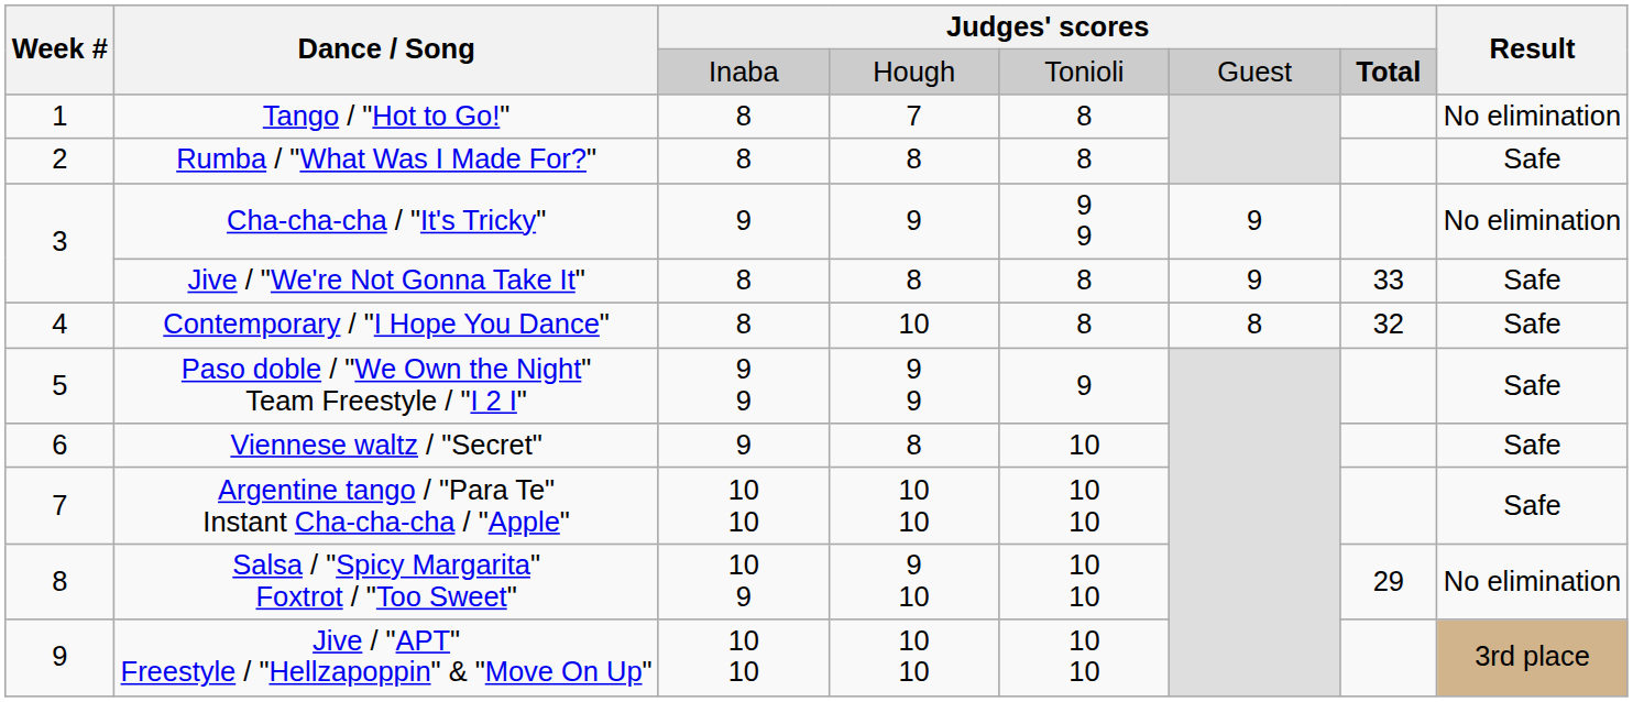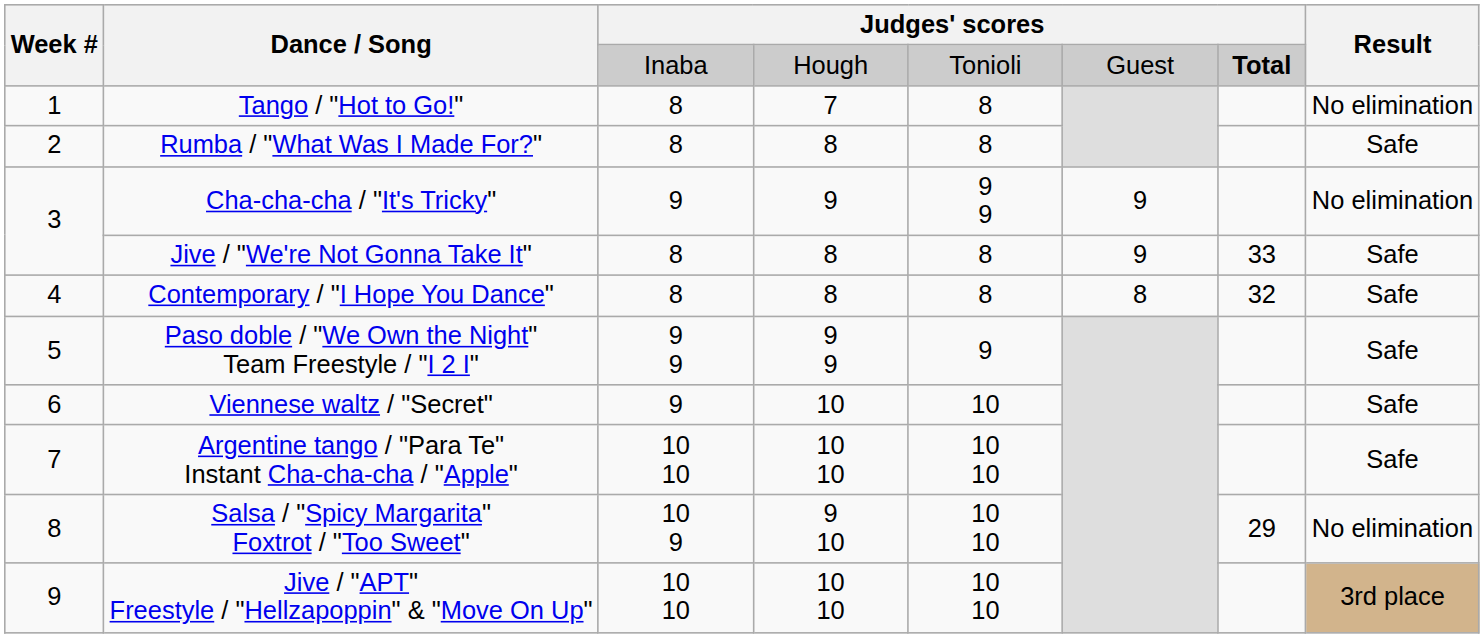Contemporary / "I Hope You Dance" | column 4: 10 -> 8
Viennese waltz / "Secret" | column 4: 8 -> 10
